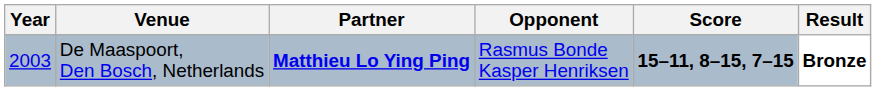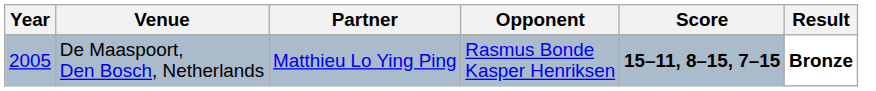De Maaspoort, Den Bosch, Netherlands | Year: 2003 -> 2005
De Maaspoort, Den Bosch, Netherlands | Partner: bold -> normal
